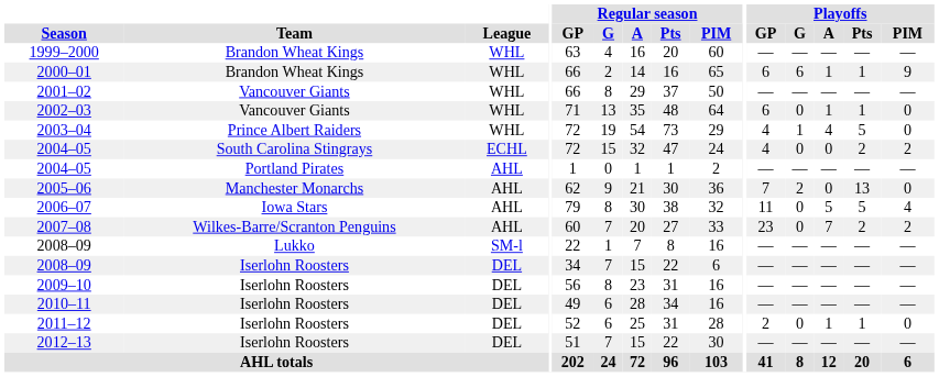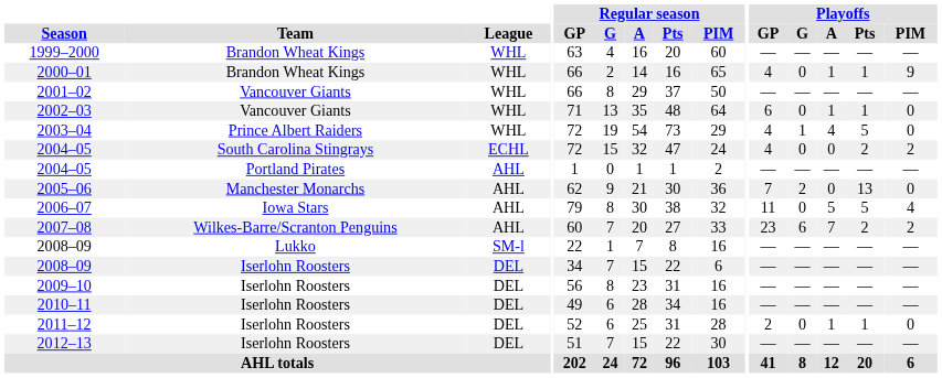2000–01 | Playoffs / GP: 6 -> 4
2000–01 | Playoffs / G: 6 -> 0
2007–08 | Playoffs / G: 0 -> 6
